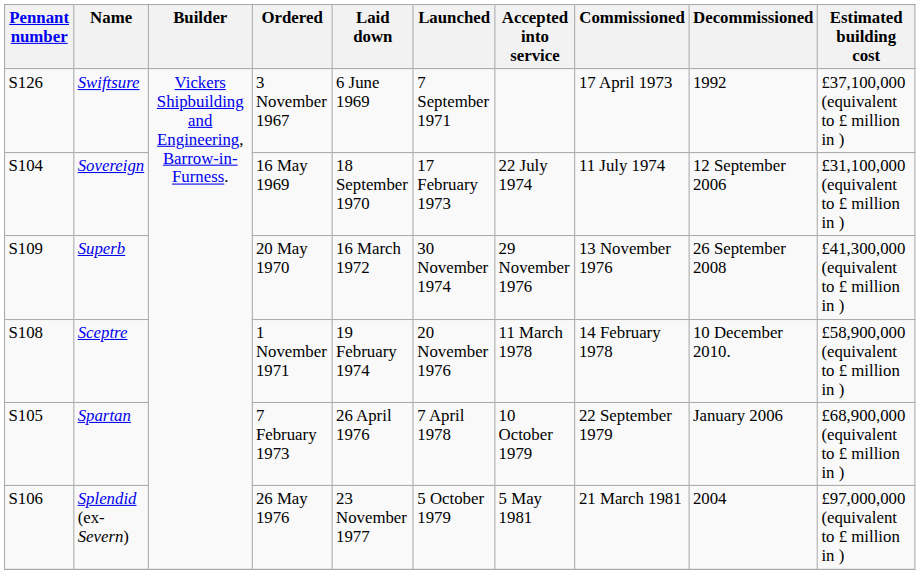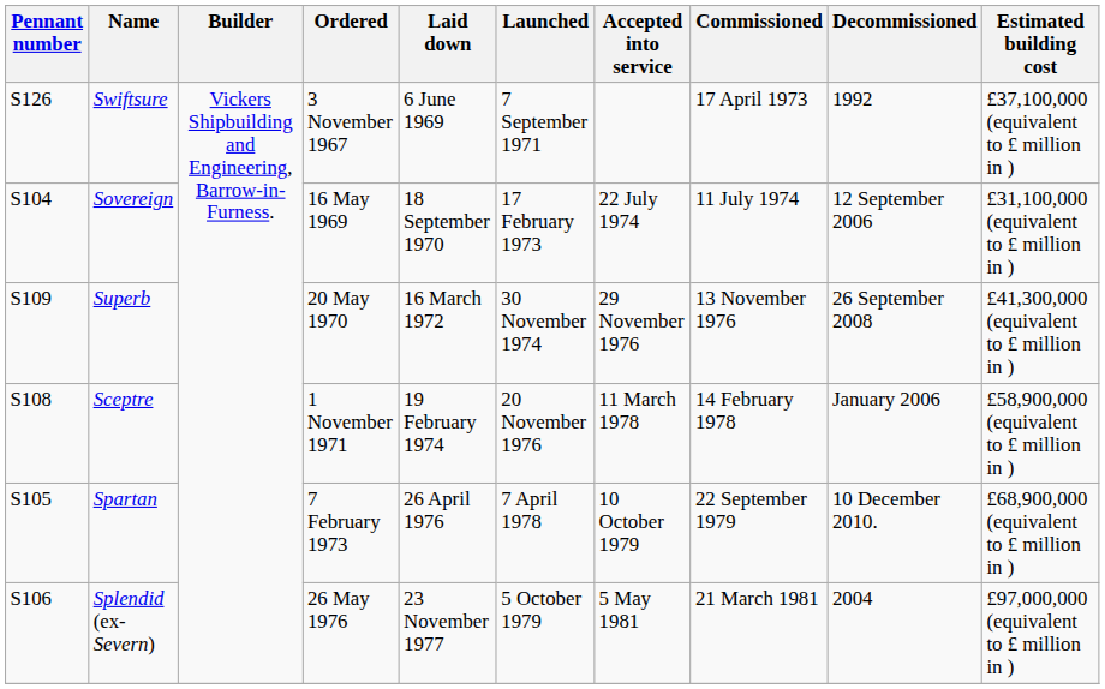Sceptre | Decommissioned: 10 December 2010. -> January 2006
Spartan | Decommissioned: January 2006 -> 10 December 2010.
